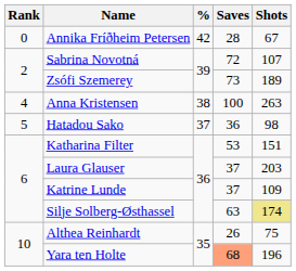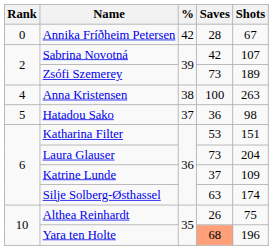Sabrina Novotná | Saves: 72 -> 42
Laura Glauser | Saves: 37 -> 73
Laura Glauser | Shots: 203 -> 204
Silje Solberg-Østhassel | Shots: khaki background -> no background
